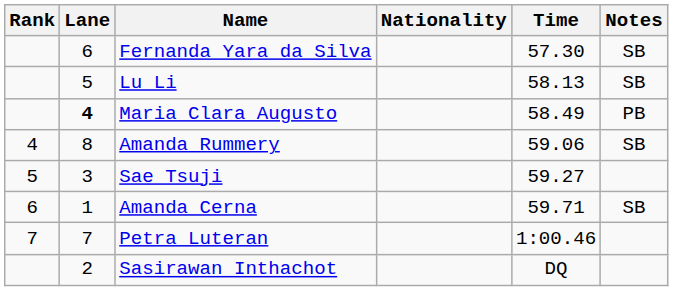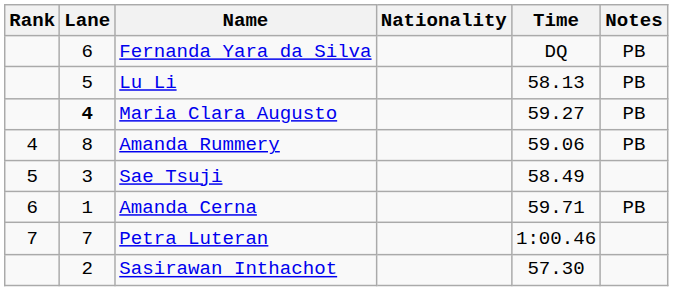Fernanda Yara da Silva | Time: 57.30 -> DQ
Fernanda Yara da Silva | Notes: SB -> PB
Lu Li | Notes: SB -> PB
Maria Clara Augusto | Time: 58.49 -> 59.27
Amanda Rummery | Notes: SB -> PB
Sae Tsuji | Time: 59.27 -> 58.49
Amanda Cerna | Notes: SB -> PB
Sasirawan Inthachot | Time: DQ -> 57.30
